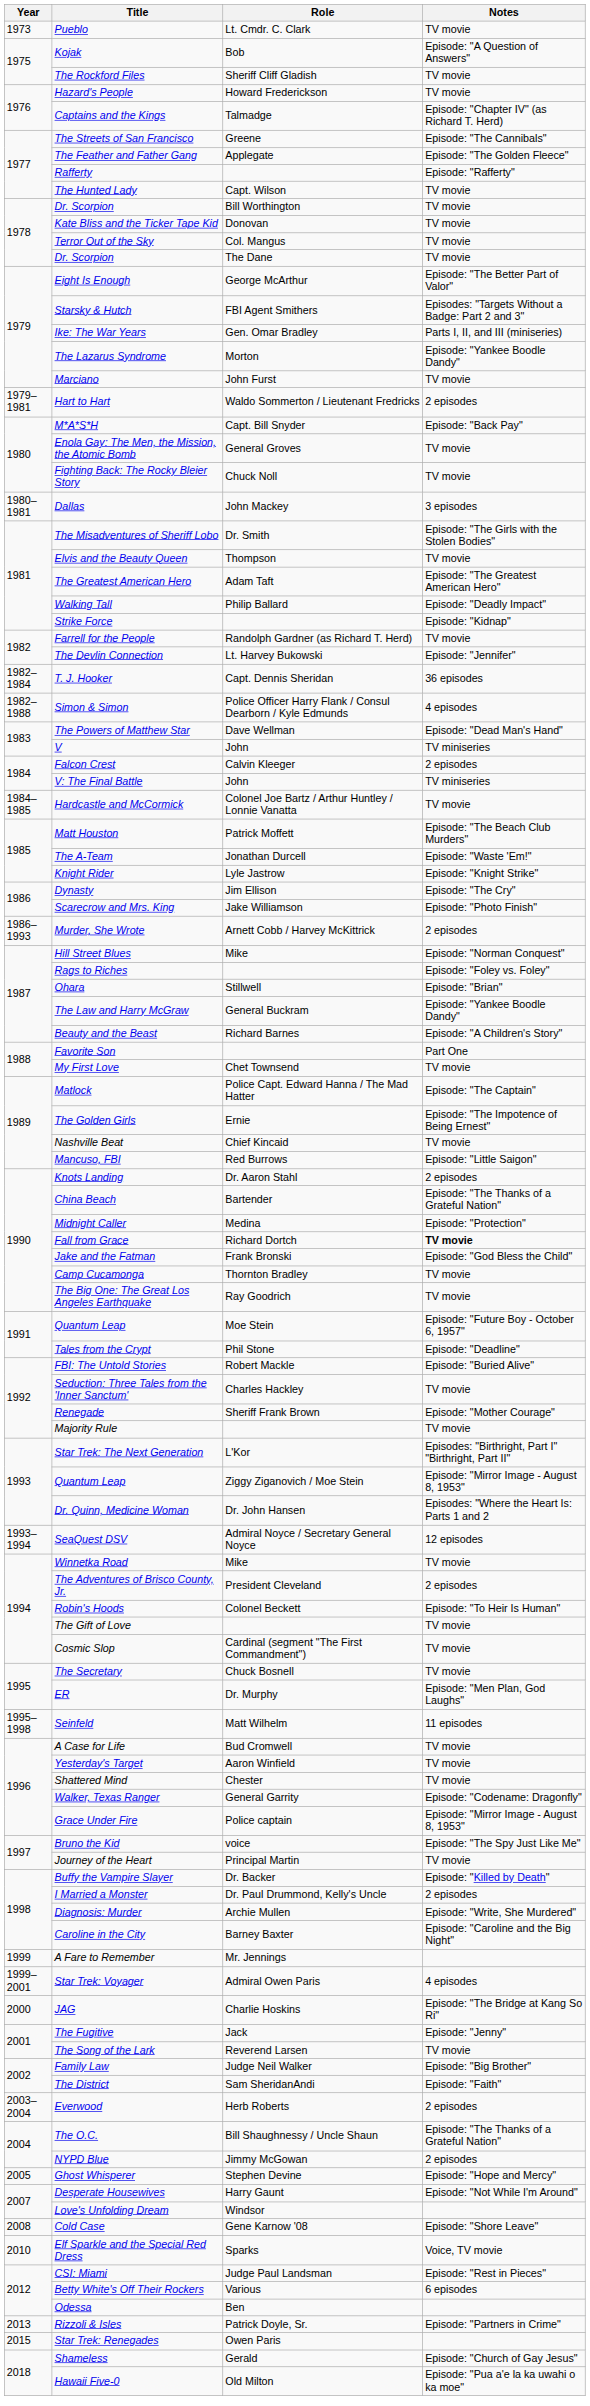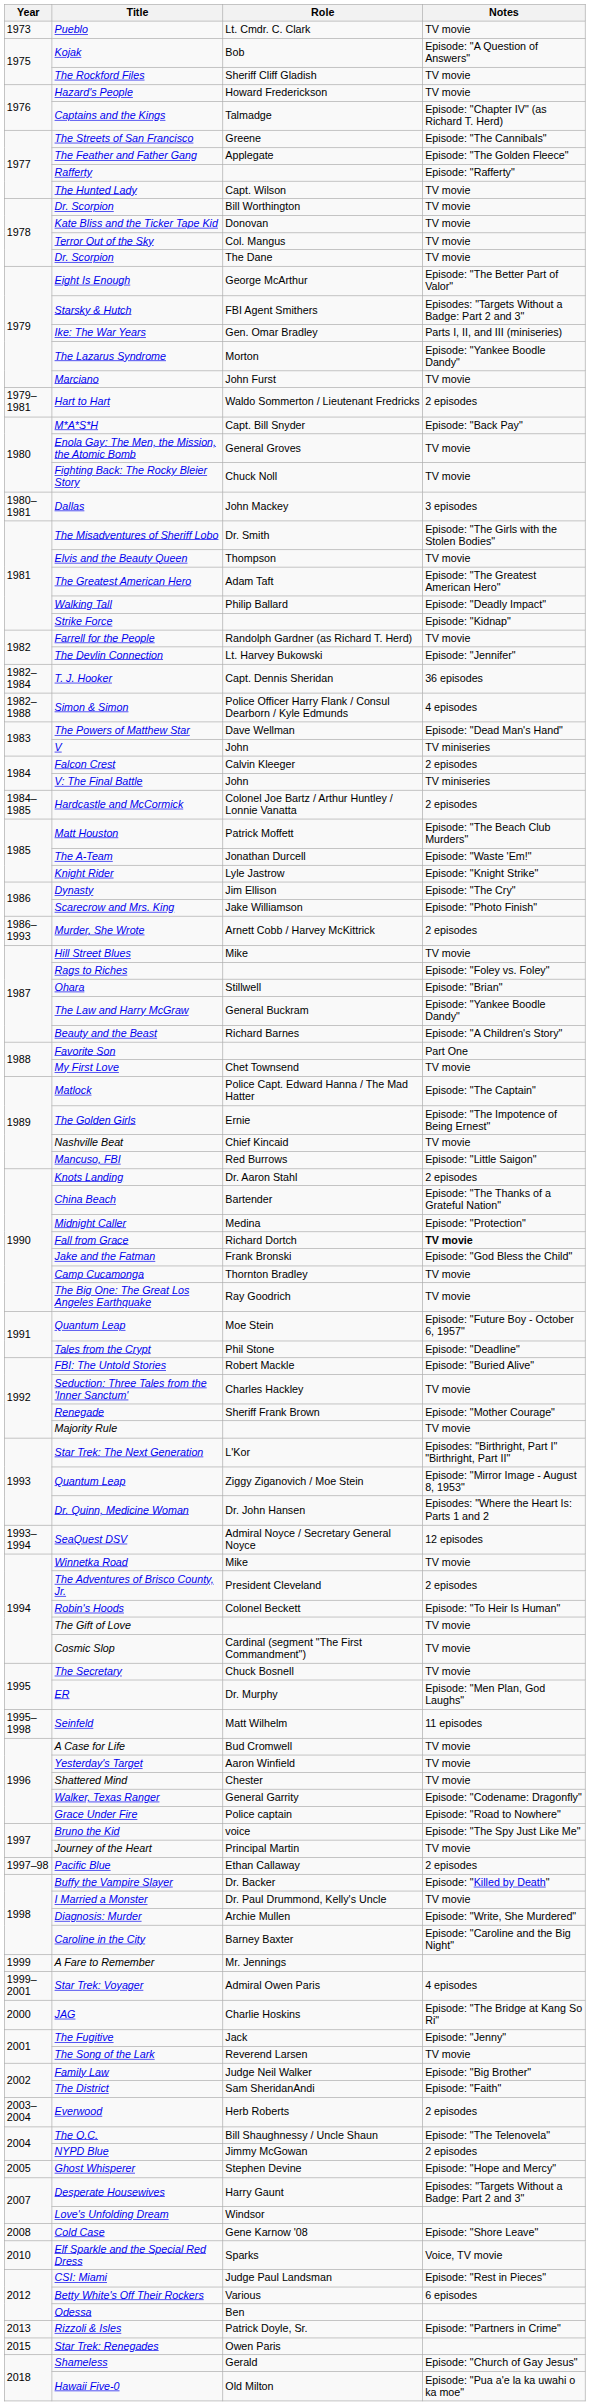Hardcastle and McCormick | Notes: TV movie -> 2 episodes
Hill Street Blues | Notes: Episode: "Norman Conquest" -> TV movie
Grace Under Fire | Notes: Episode: "Mirror Image - August 8, 1953" -> Episode: "Road to Nowhere"
+ row: 1997–98 | Pacific Blue | Ethan Callaway | 2 episodes
I Married a Monster | Notes: 2 episodes -> TV movie
The O.C. | Notes: Episode: "The Thanks of a Grateful Nation" -> Episode: "The Telenovela"
Desperate Housewives | Notes: Episode: "Not While I'm Around" -> Episodes: "Targets Without a Badge: Part 2 and 3"
